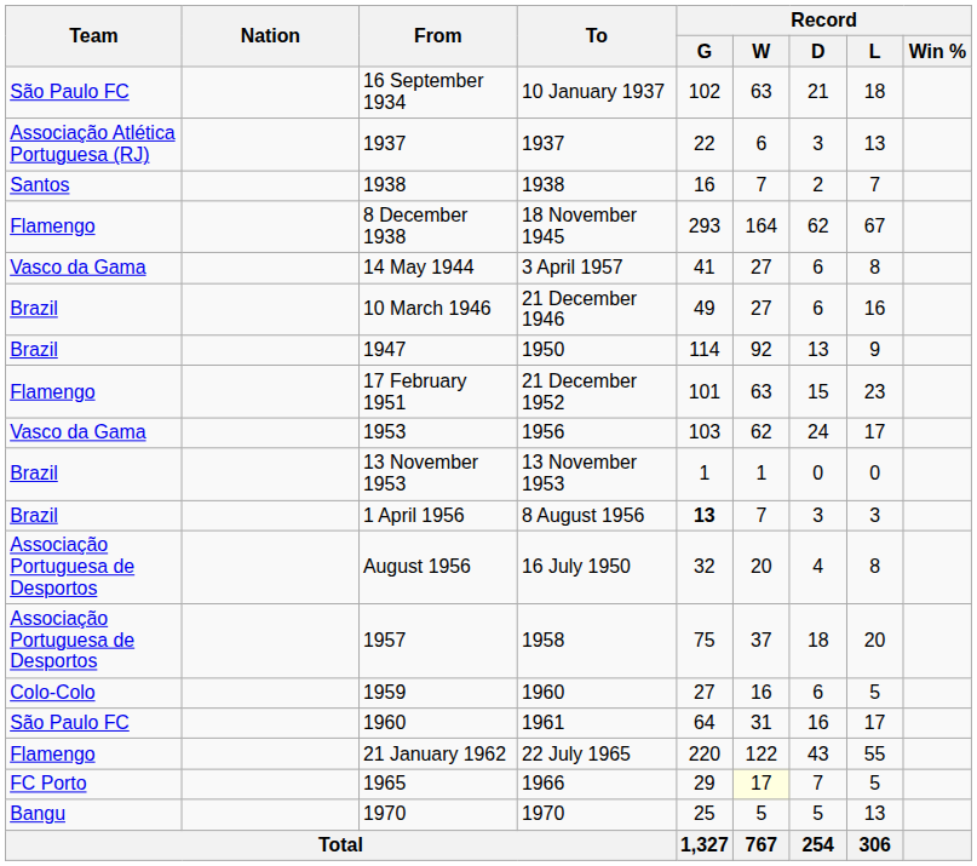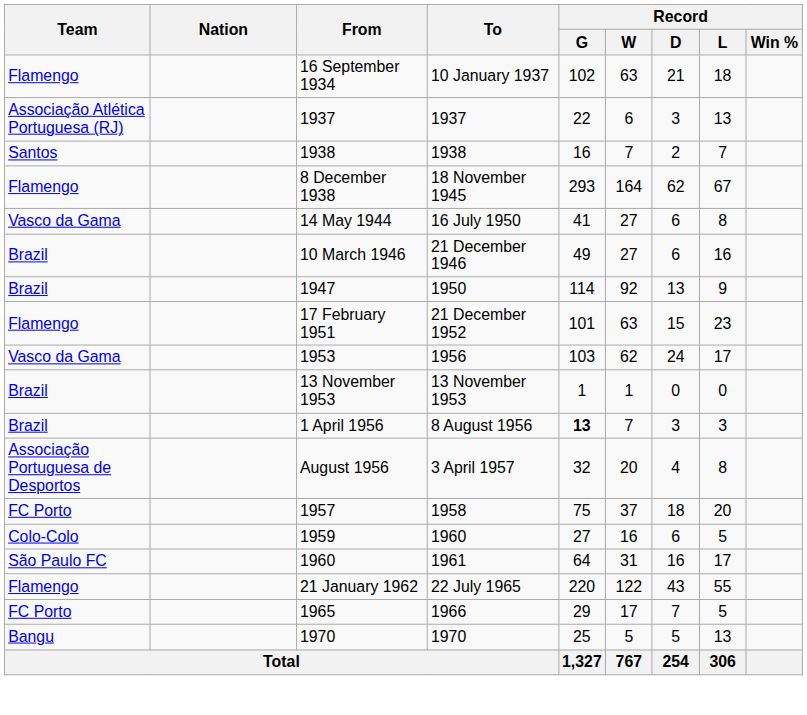16 September 1934 | Team: São Paulo FC -> Flamengo
14 May 1944 | To: 3 April 1957 -> 16 July 1950
August 1956 | To: 16 July 1950 -> 3 April 1957
1957 | Team: Associação Portuguesa de Desportos -> FC Porto
1965 | Record / W: lightyellow background -> no background
